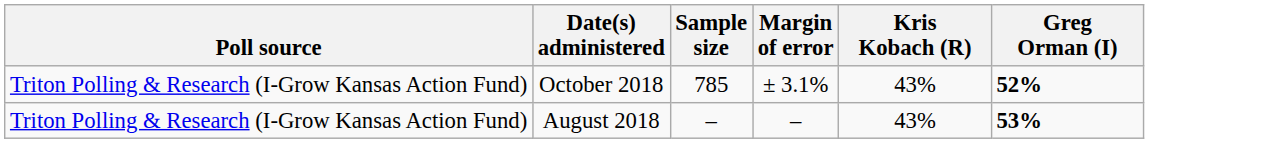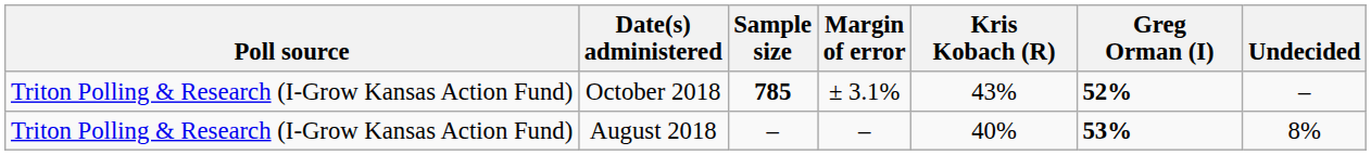+ column: Undecided | – | 8%
October 2018 | Sample size: normal -> bold
August 2018 | Kris Kobach (R): 43% -> 40%
